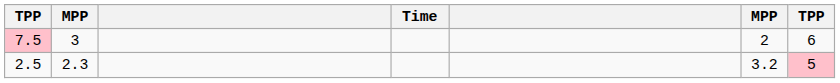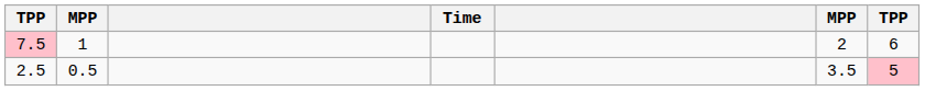7.5 | column 2: 3 -> 1
2.5 | column 2: 2.3 -> 0.5
2.5 | column 6: 3.2 -> 3.5
